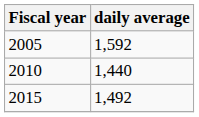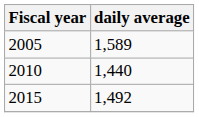2005 | daily average: 1,592 -> 1,589
